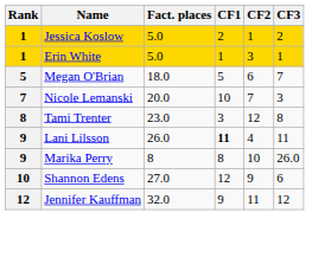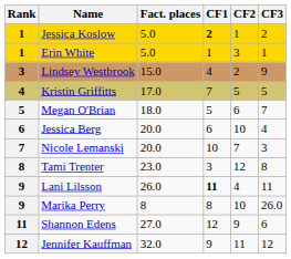Jessica Koslow | CF1: normal -> bold
+ row: 3 | Lindsey Westbrook | 15.0 | 4 | 2 | 9
+ row: 4 | Kristin Griffitts | 17.0 | 7 | 5 | 5
+ row: 6 | Jessica Berg | 20.0 | 6 | 10 | 4
Shannon Edens | Rank: 10 -> 11
